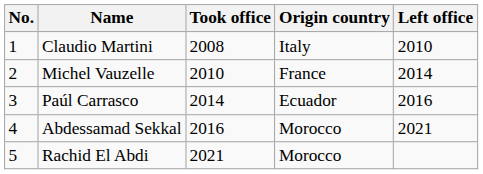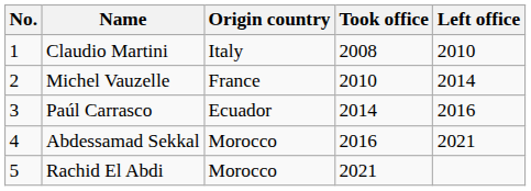columns swapped: Origin country <-> Took office
